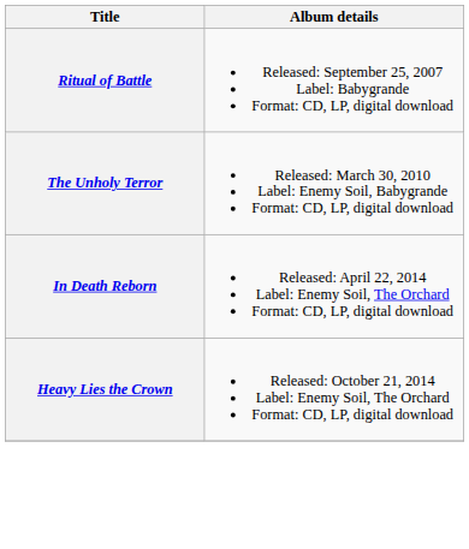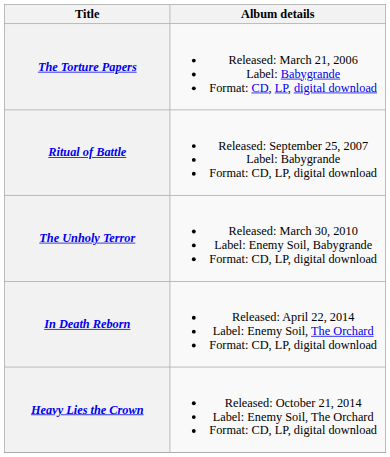+ row: The Torture Papers | Released: March 21, 2006 Label: Babygrande Format: CD, LP, digital download
